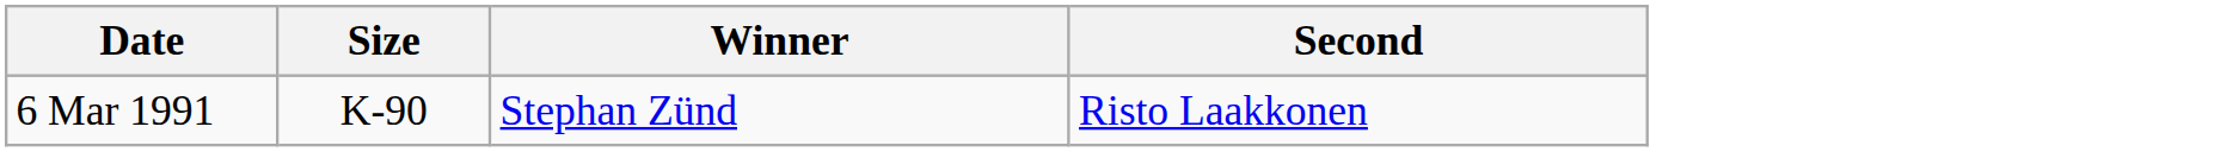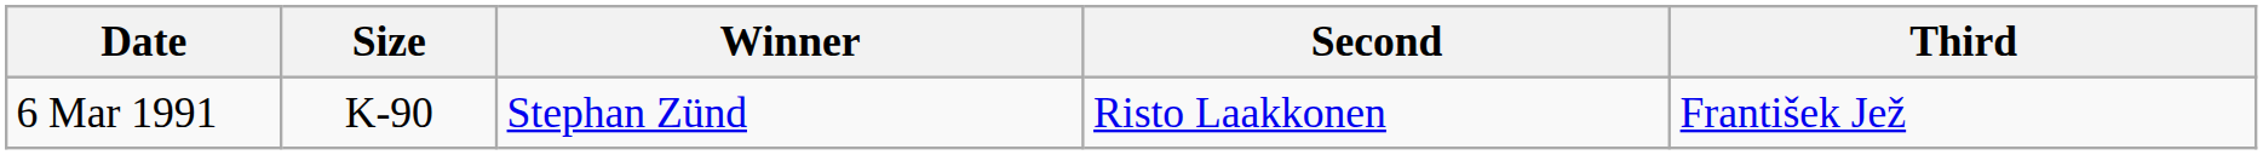+ column: Third | František Jež
